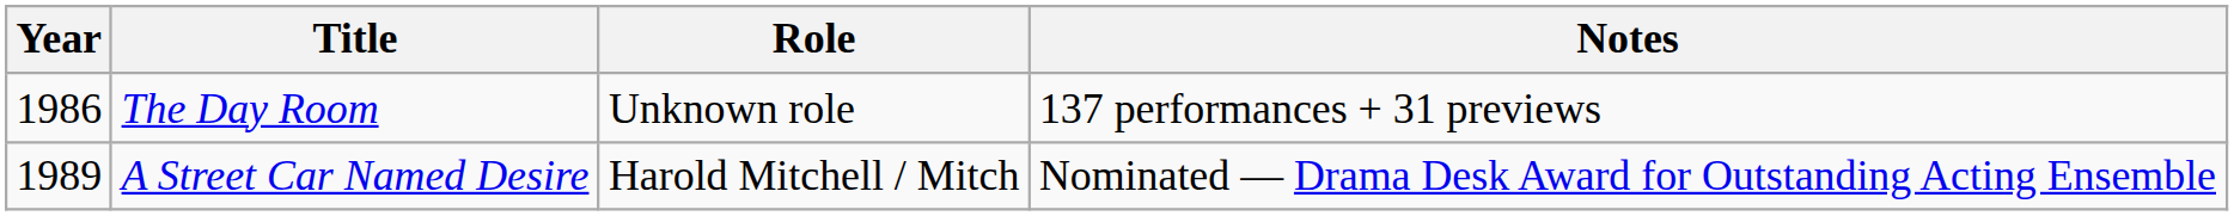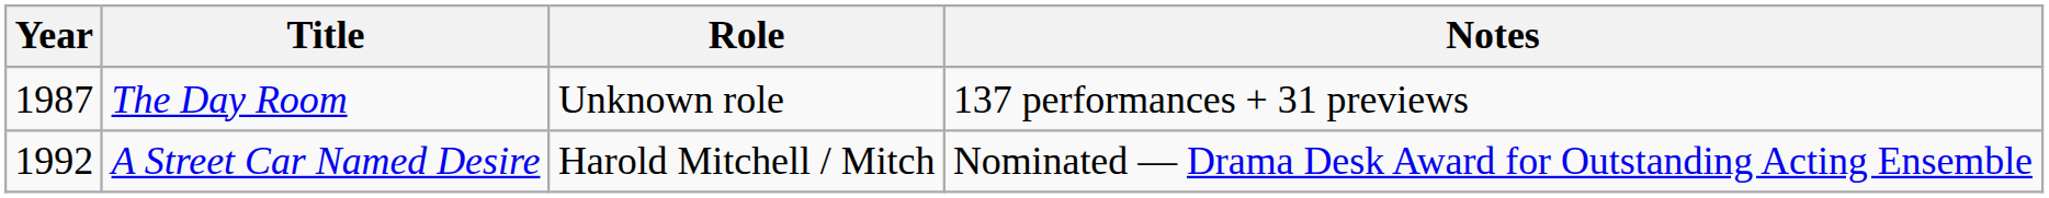The Day Room | Year: 1986 -> 1987
A Street Car Named Desire | Year: 1989 -> 1992
